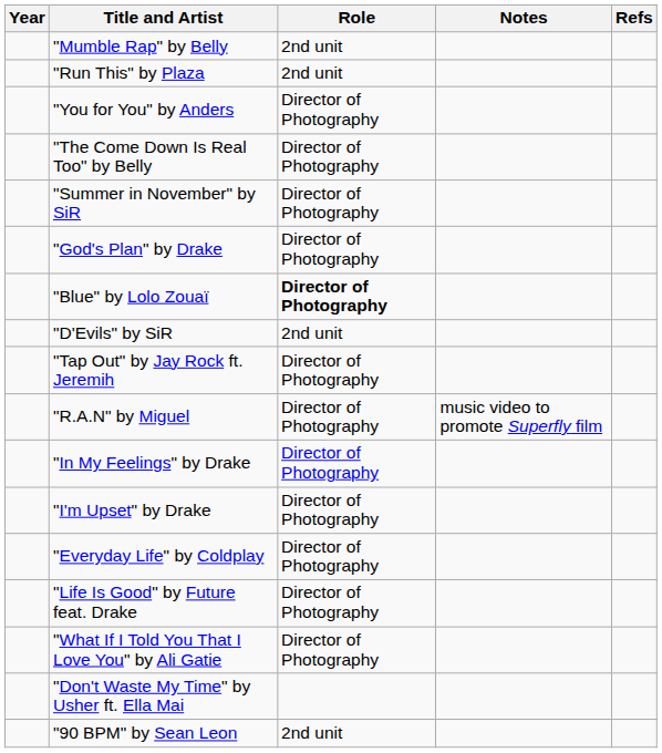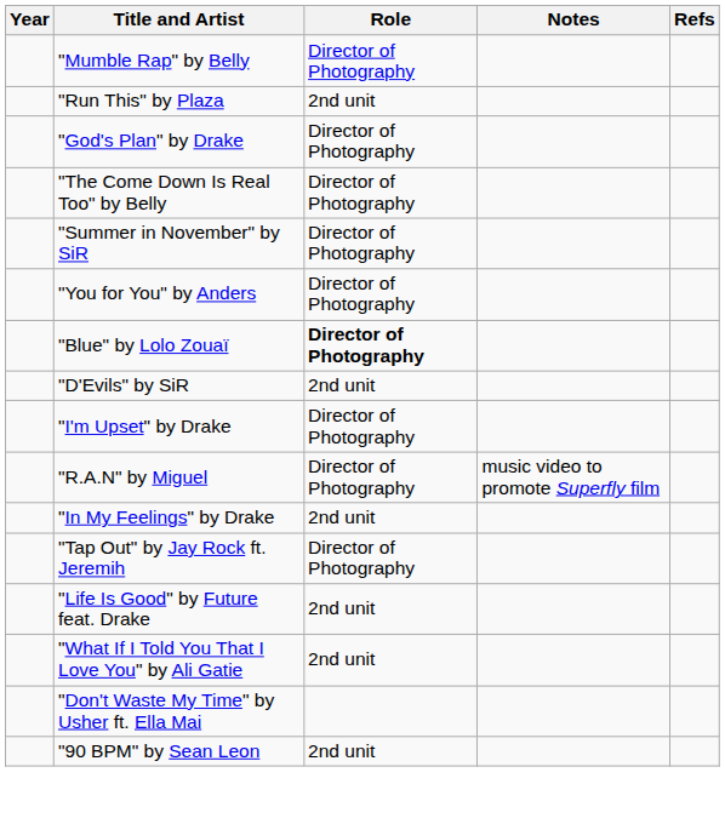"Mumble Rap" by Belly | Role: 2nd unit -> Director of Photography
rows swapped: "You for You" by Anders <-> "God's Plan" by Drake
rows swapped: "I'm Upset" by Drake <-> "Tap Out" by Jay Rock ft. Jeremih
"In My Feelings" by Drake | Role: Director of Photography -> 2nd unit
- row: "Everyday Life" by Coldplay | Director of Photography
"Life Is Good" by Future feat. Drake | Role: Director of Photography -> 2nd unit
"What If I Told You That I Love You" by Ali Gatie | Role: Director of Photography -> 2nd unit
